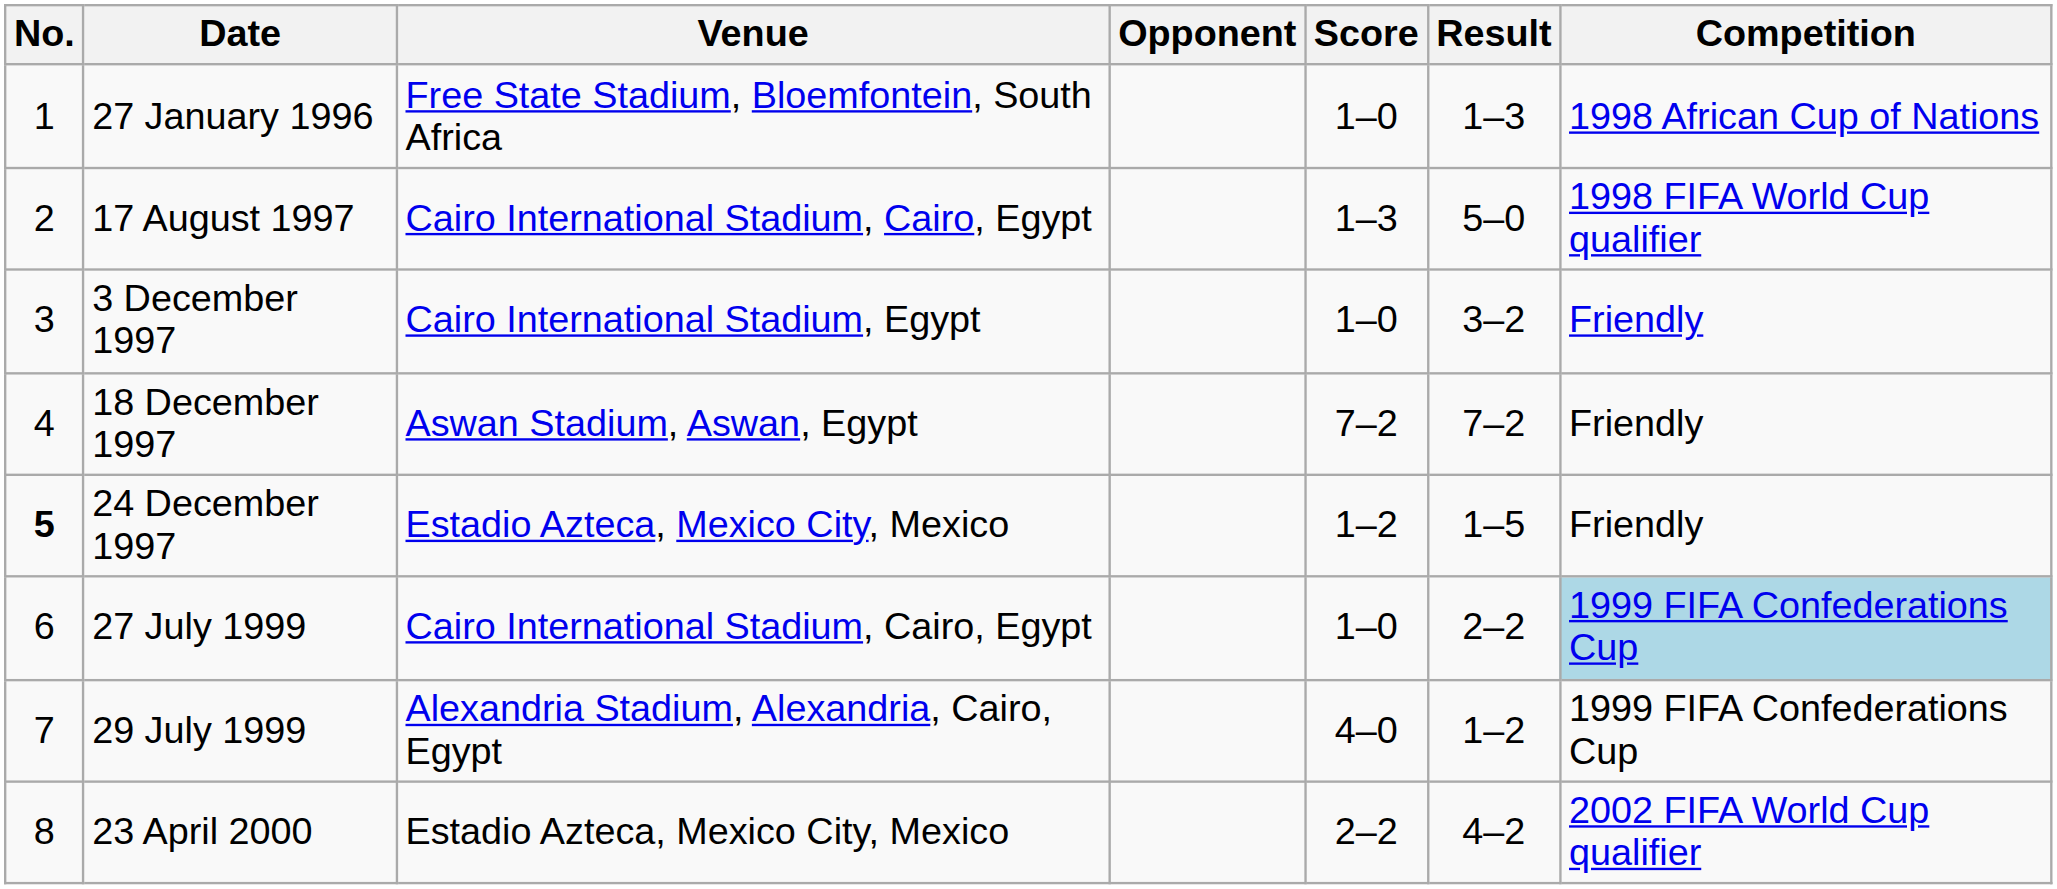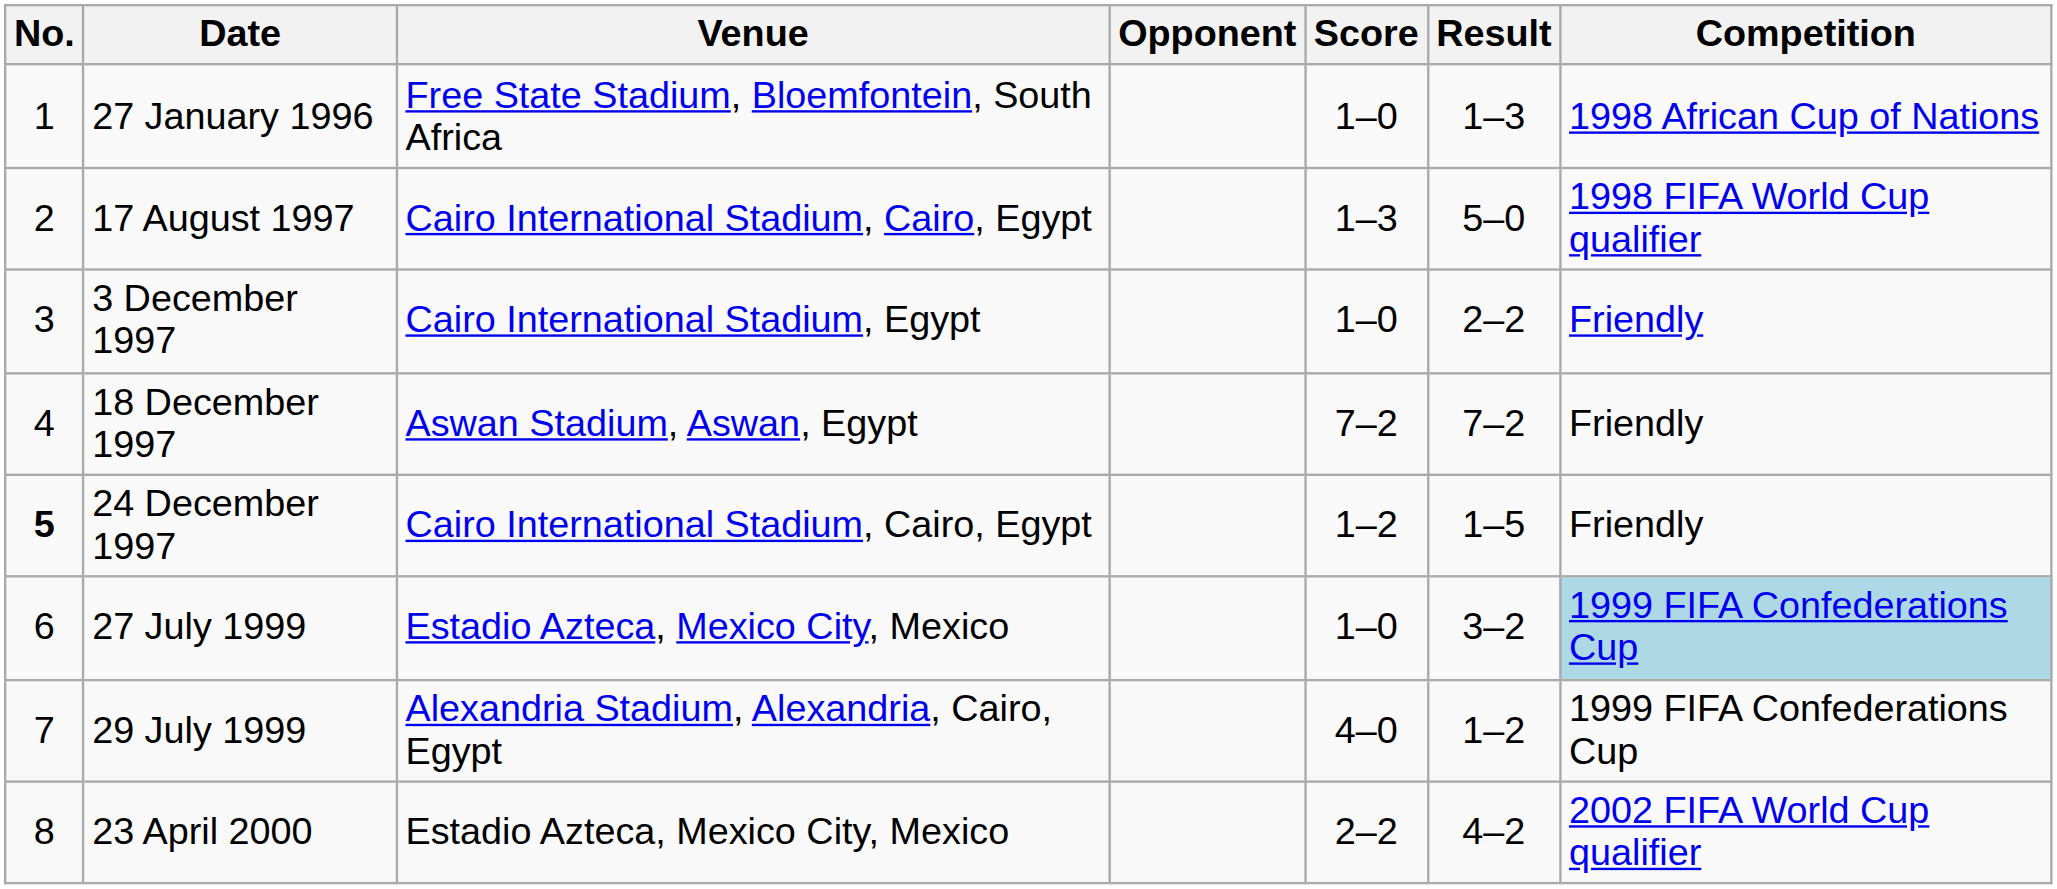3 December 1997 | Result: 3–2 -> 2–2
24 December 1997 | Venue: Estadio Azteca, Mexico City, Mexico -> Cairo International Stadium, Cairo, Egypt
27 July 1999 | Venue: Cairo International Stadium, Cairo, Egypt -> Estadio Azteca, Mexico City, Mexico
27 July 1999 | Result: 2–2 -> 3–2
